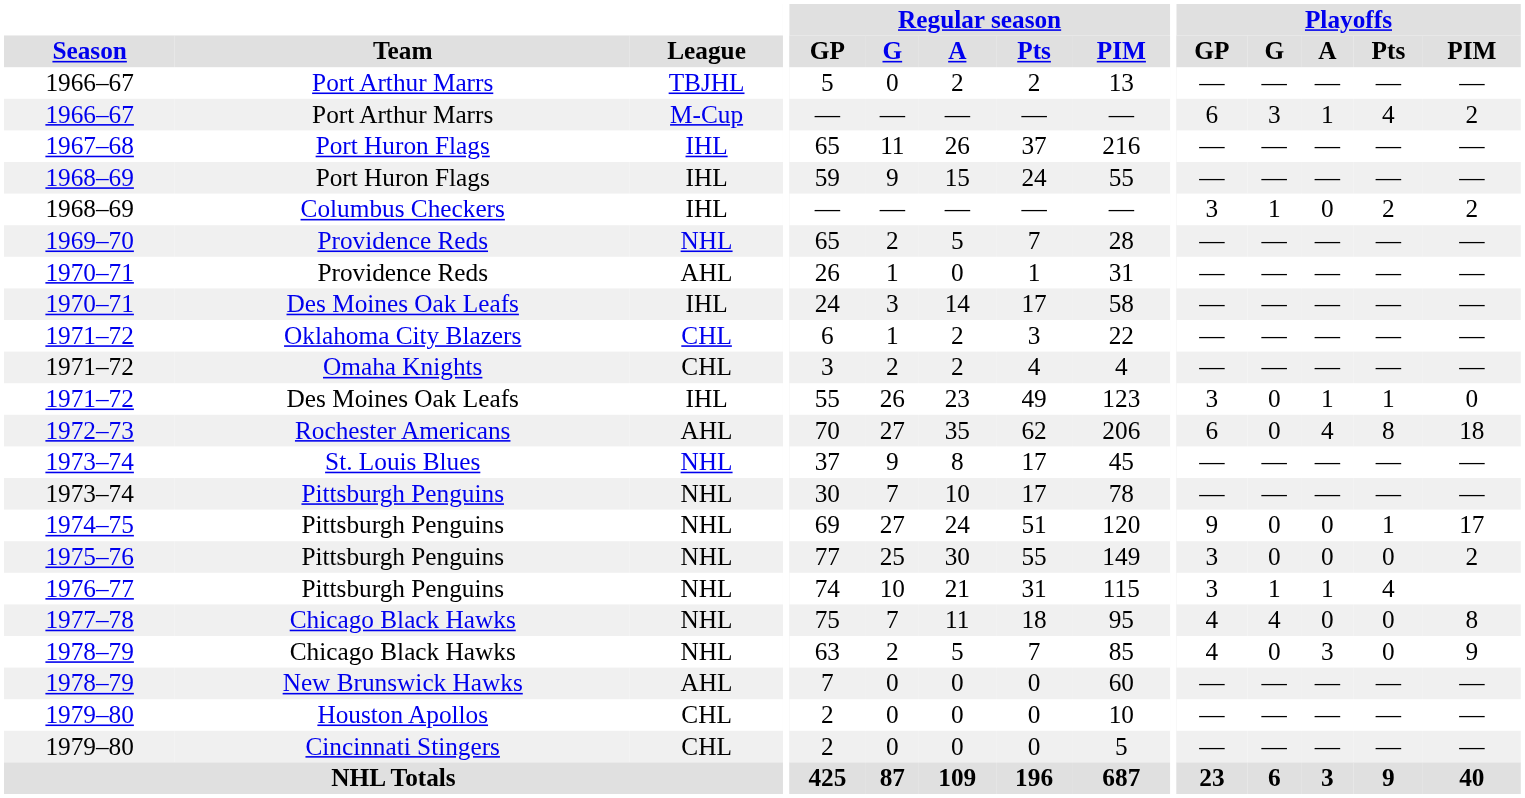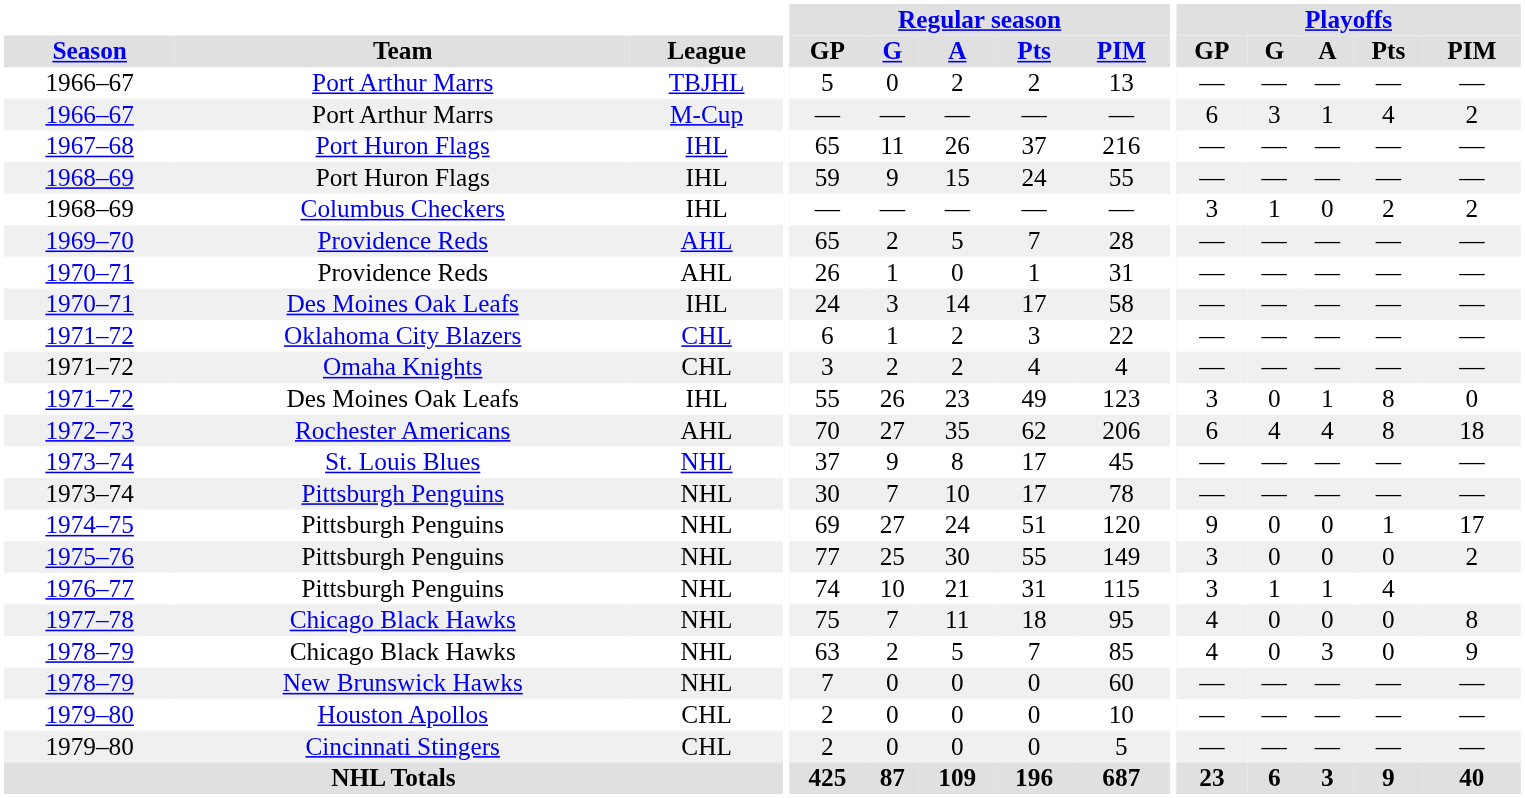1969–70 | League: NHL -> AHL
1971–72 / Des Moines Oak Leafs | Playoffs / Pts: 1 -> 8
1972–73 | Playoffs / G: 0 -> 4
1977–78 | Playoffs / G: 4 -> 0
1978–79 / New Brunswick Hawks | League: AHL -> NHL
